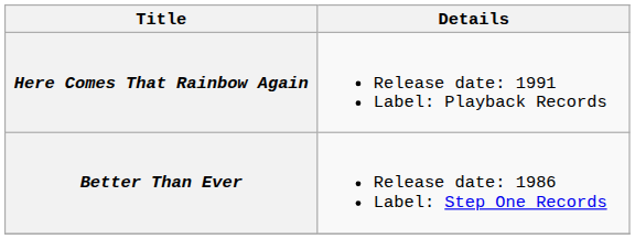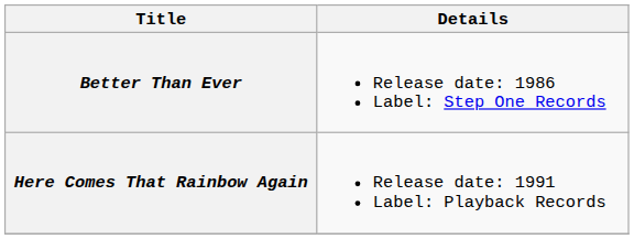rows swapped: Better Than Ever <-> Here Comes That Rainbow Again
